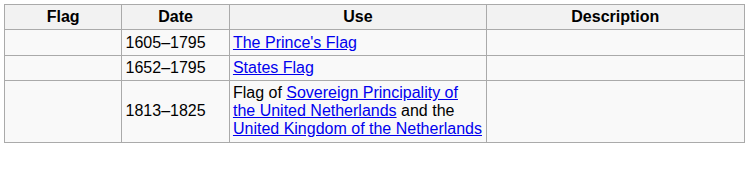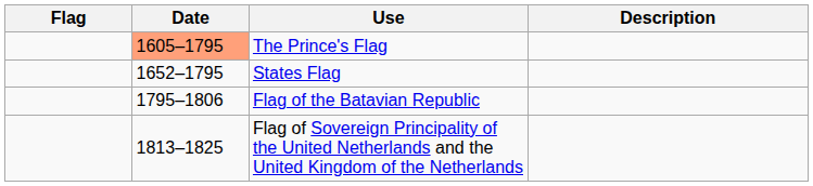The Prince's Flag | Date: no background -> lightsalmon background
+ row: 1795–1806 | Flag of the Batavian Republic
